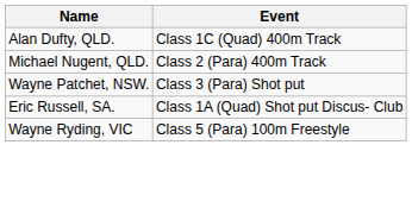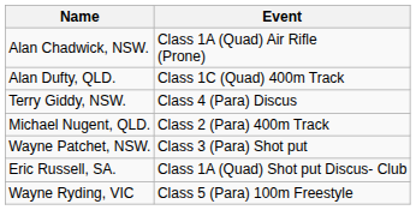+ row: Alan Chadwick, NSW. | Class 1A (Quad) Air Rifle (Prone)
+ row: Terry Giddy, NSW. | Class 4 (Para) Discus
